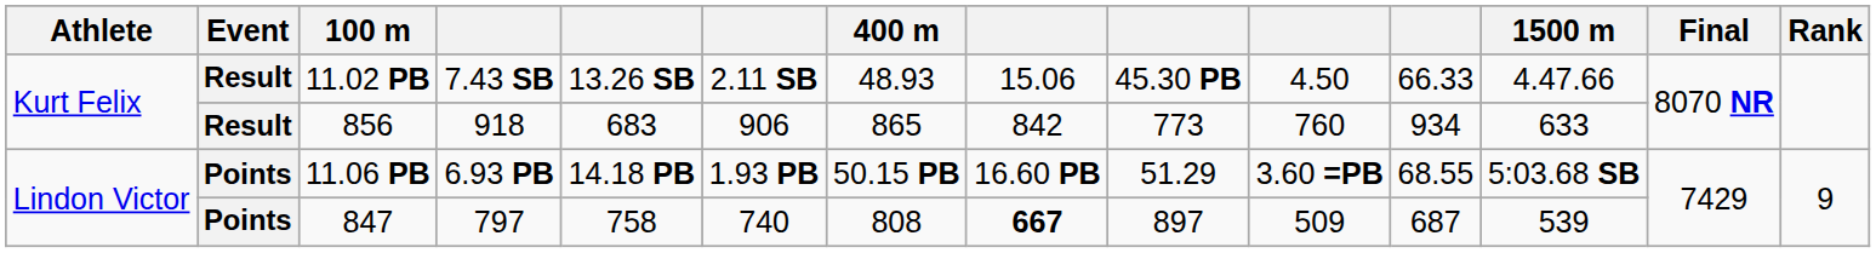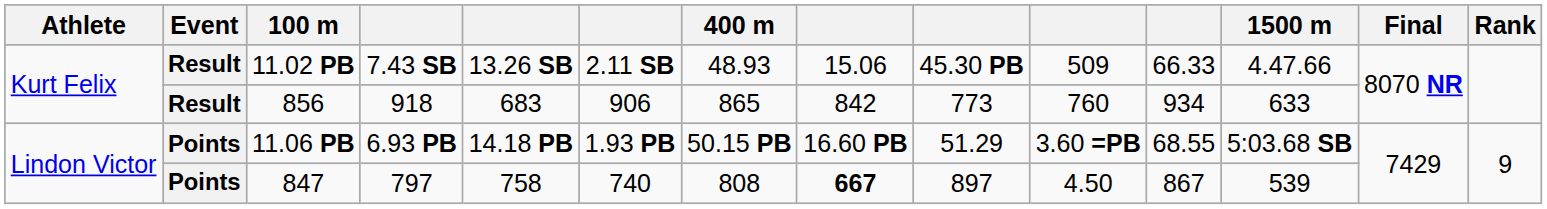11.02 PB | column 10: 4.50 -> 509
847 | column 10: 509 -> 4.50
847 | column 11: 687 -> 867
